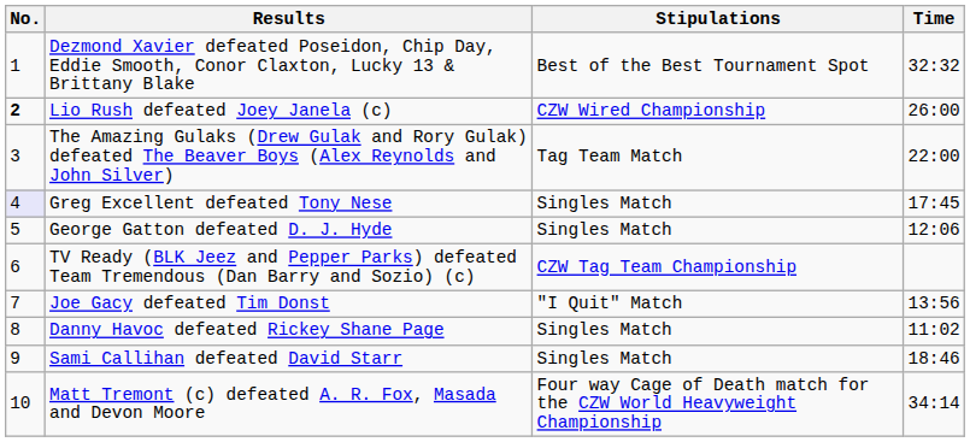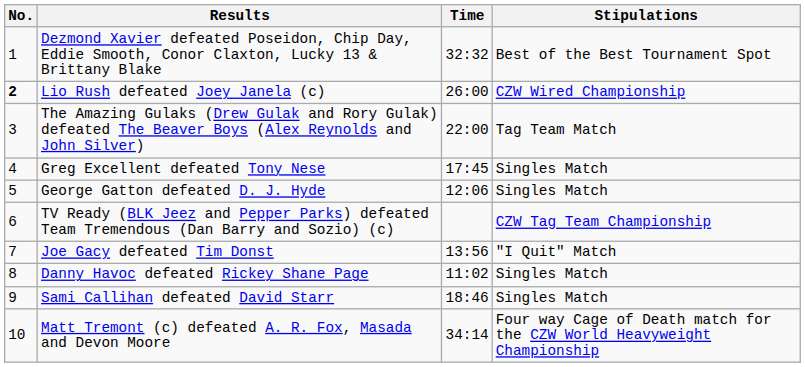columns swapped: Stipulations <-> Time
Greg Excellent defeated Tony Nese | No.: lavender background -> no background
